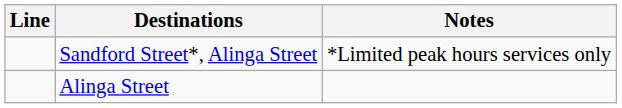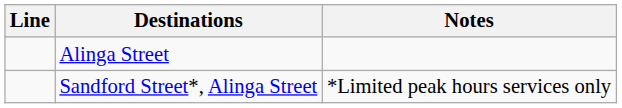rows swapped: Alinga Street <-> Sandford Street*, Alinga Street
